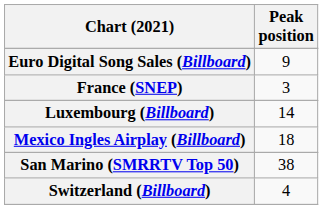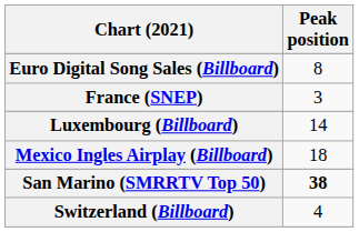Euro Digital Song Sales (Billboard) | Peak position: 9 -> 8
San Marino (SMRRTV Top 50) | Peak position: normal -> bold
